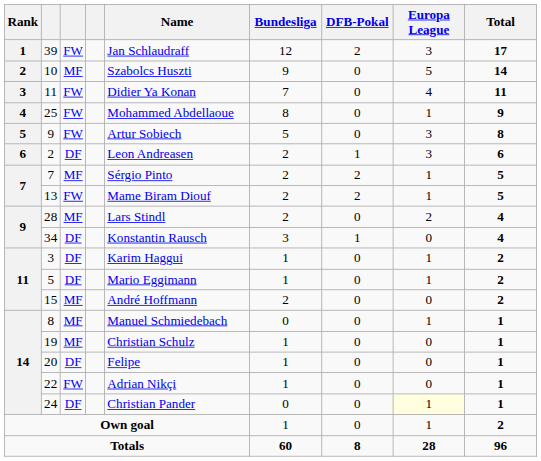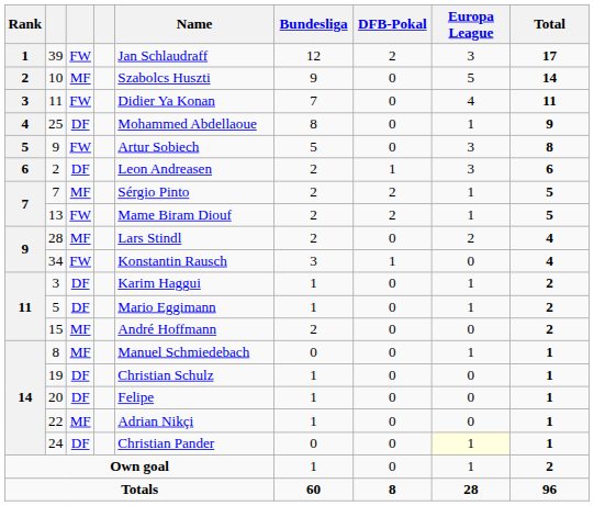25 | column 3: FW -> DF
34 | column 3: DF -> FW
19 | column 3: MF -> DF
22 | column 3: FW -> MF
